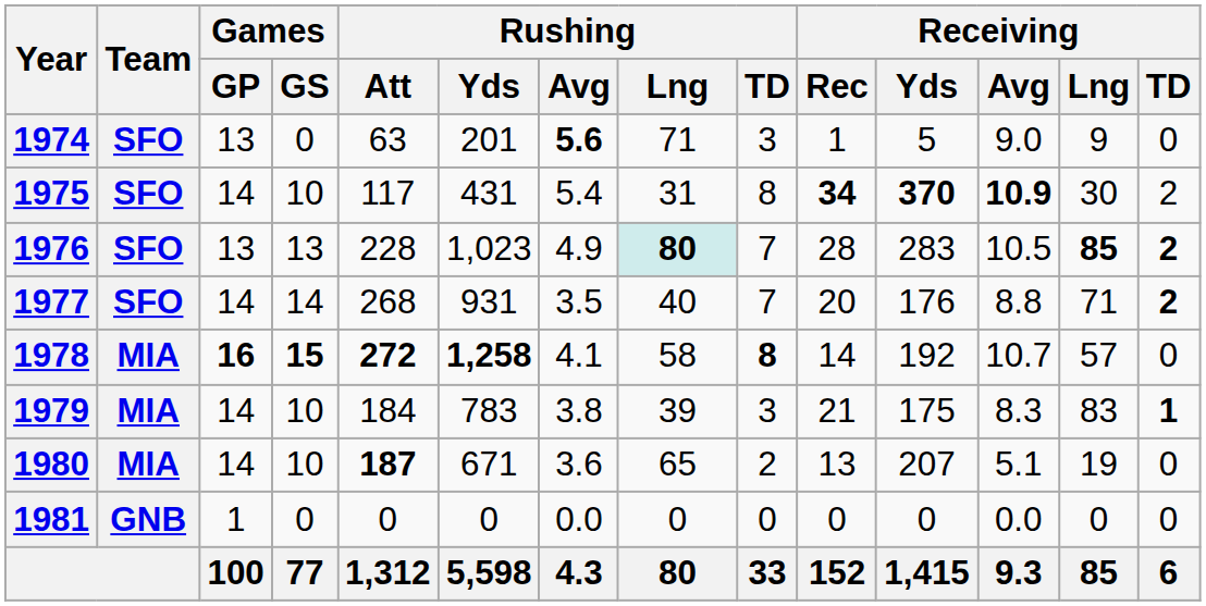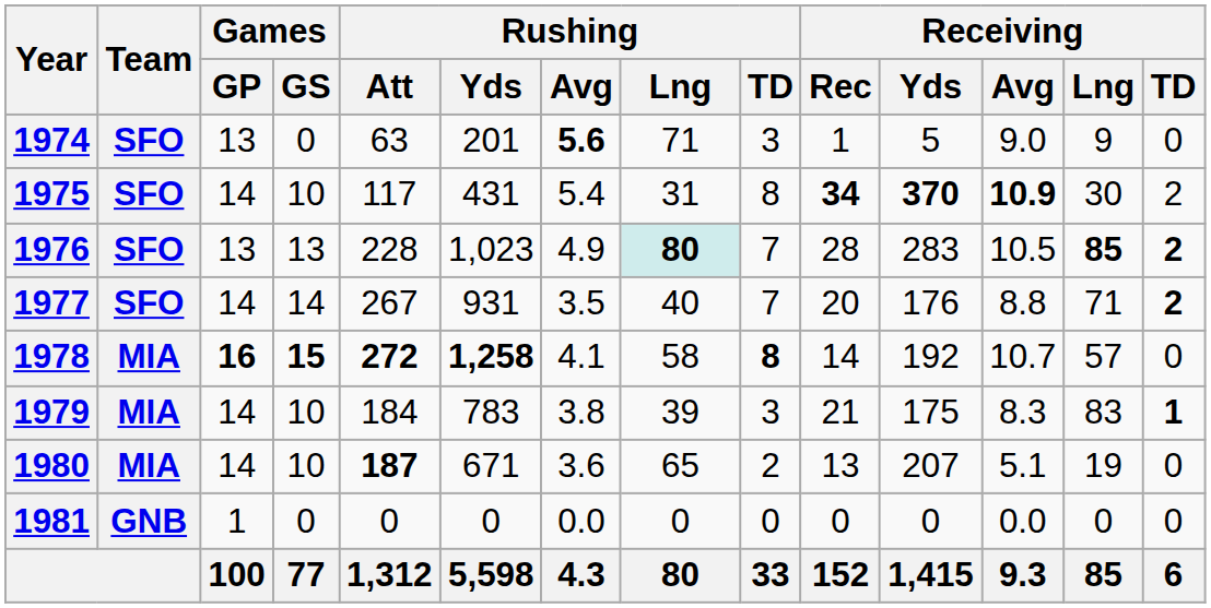1977 | Rushing / Att: 268 -> 267
